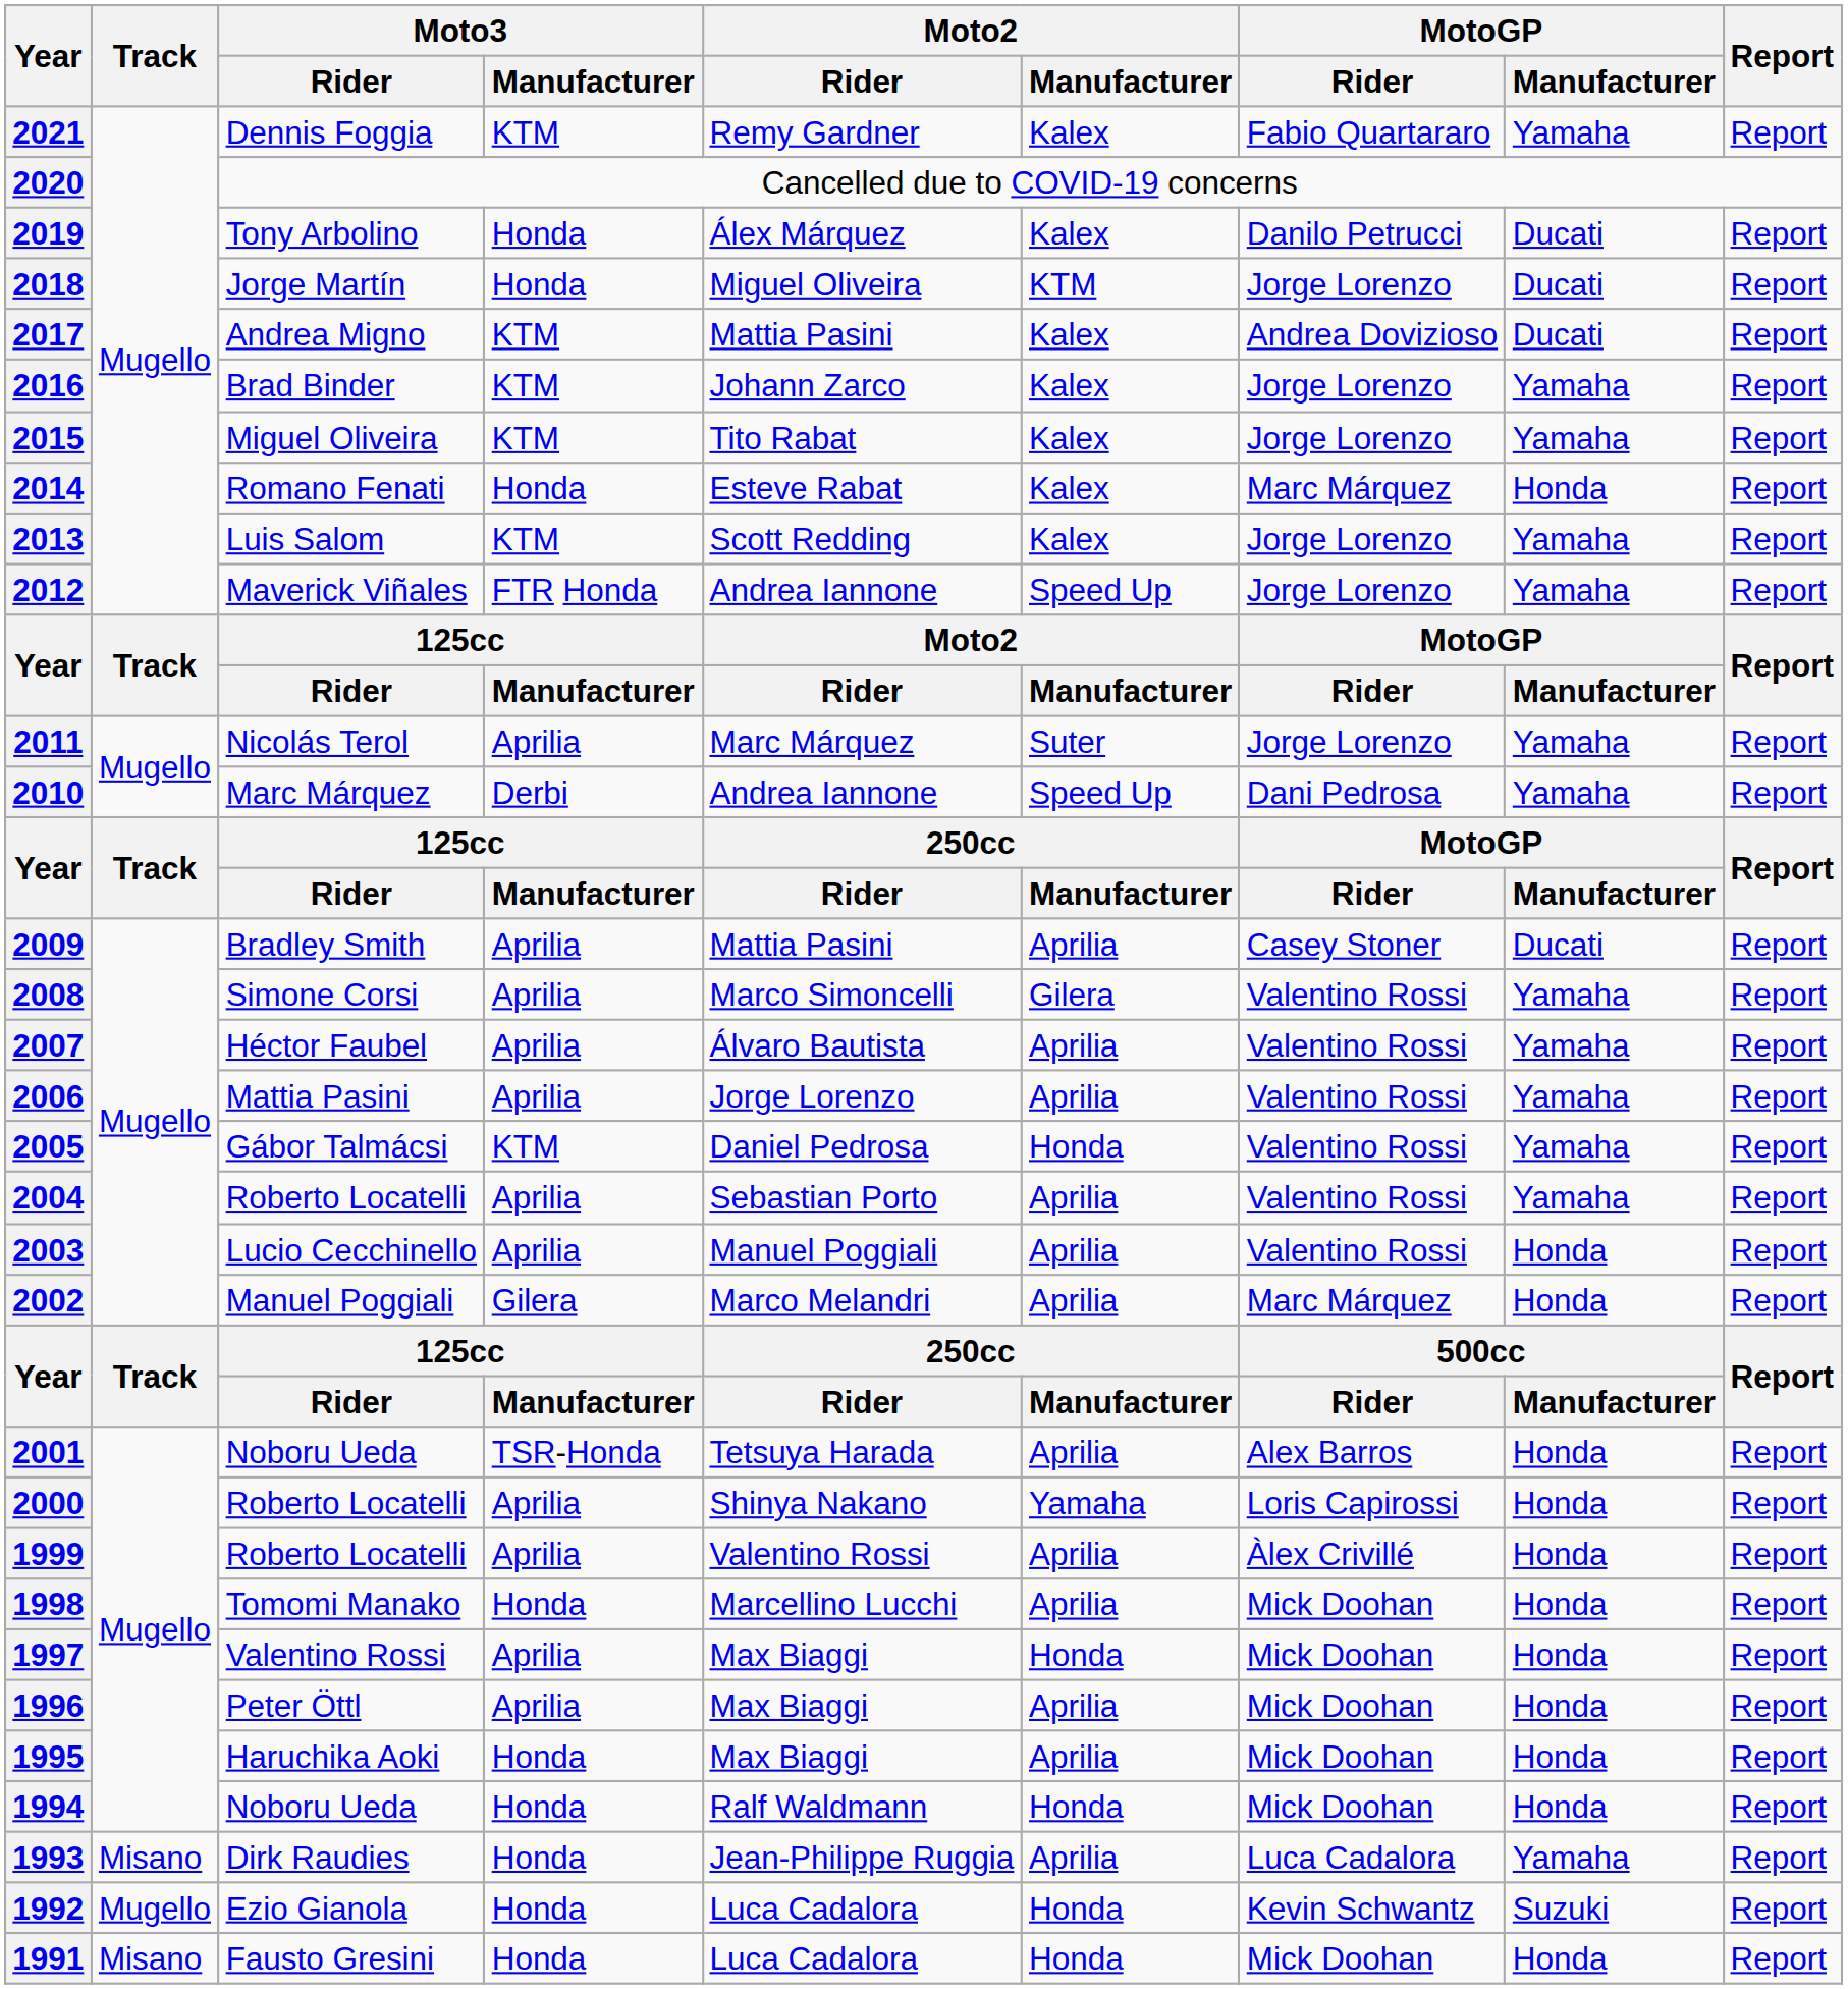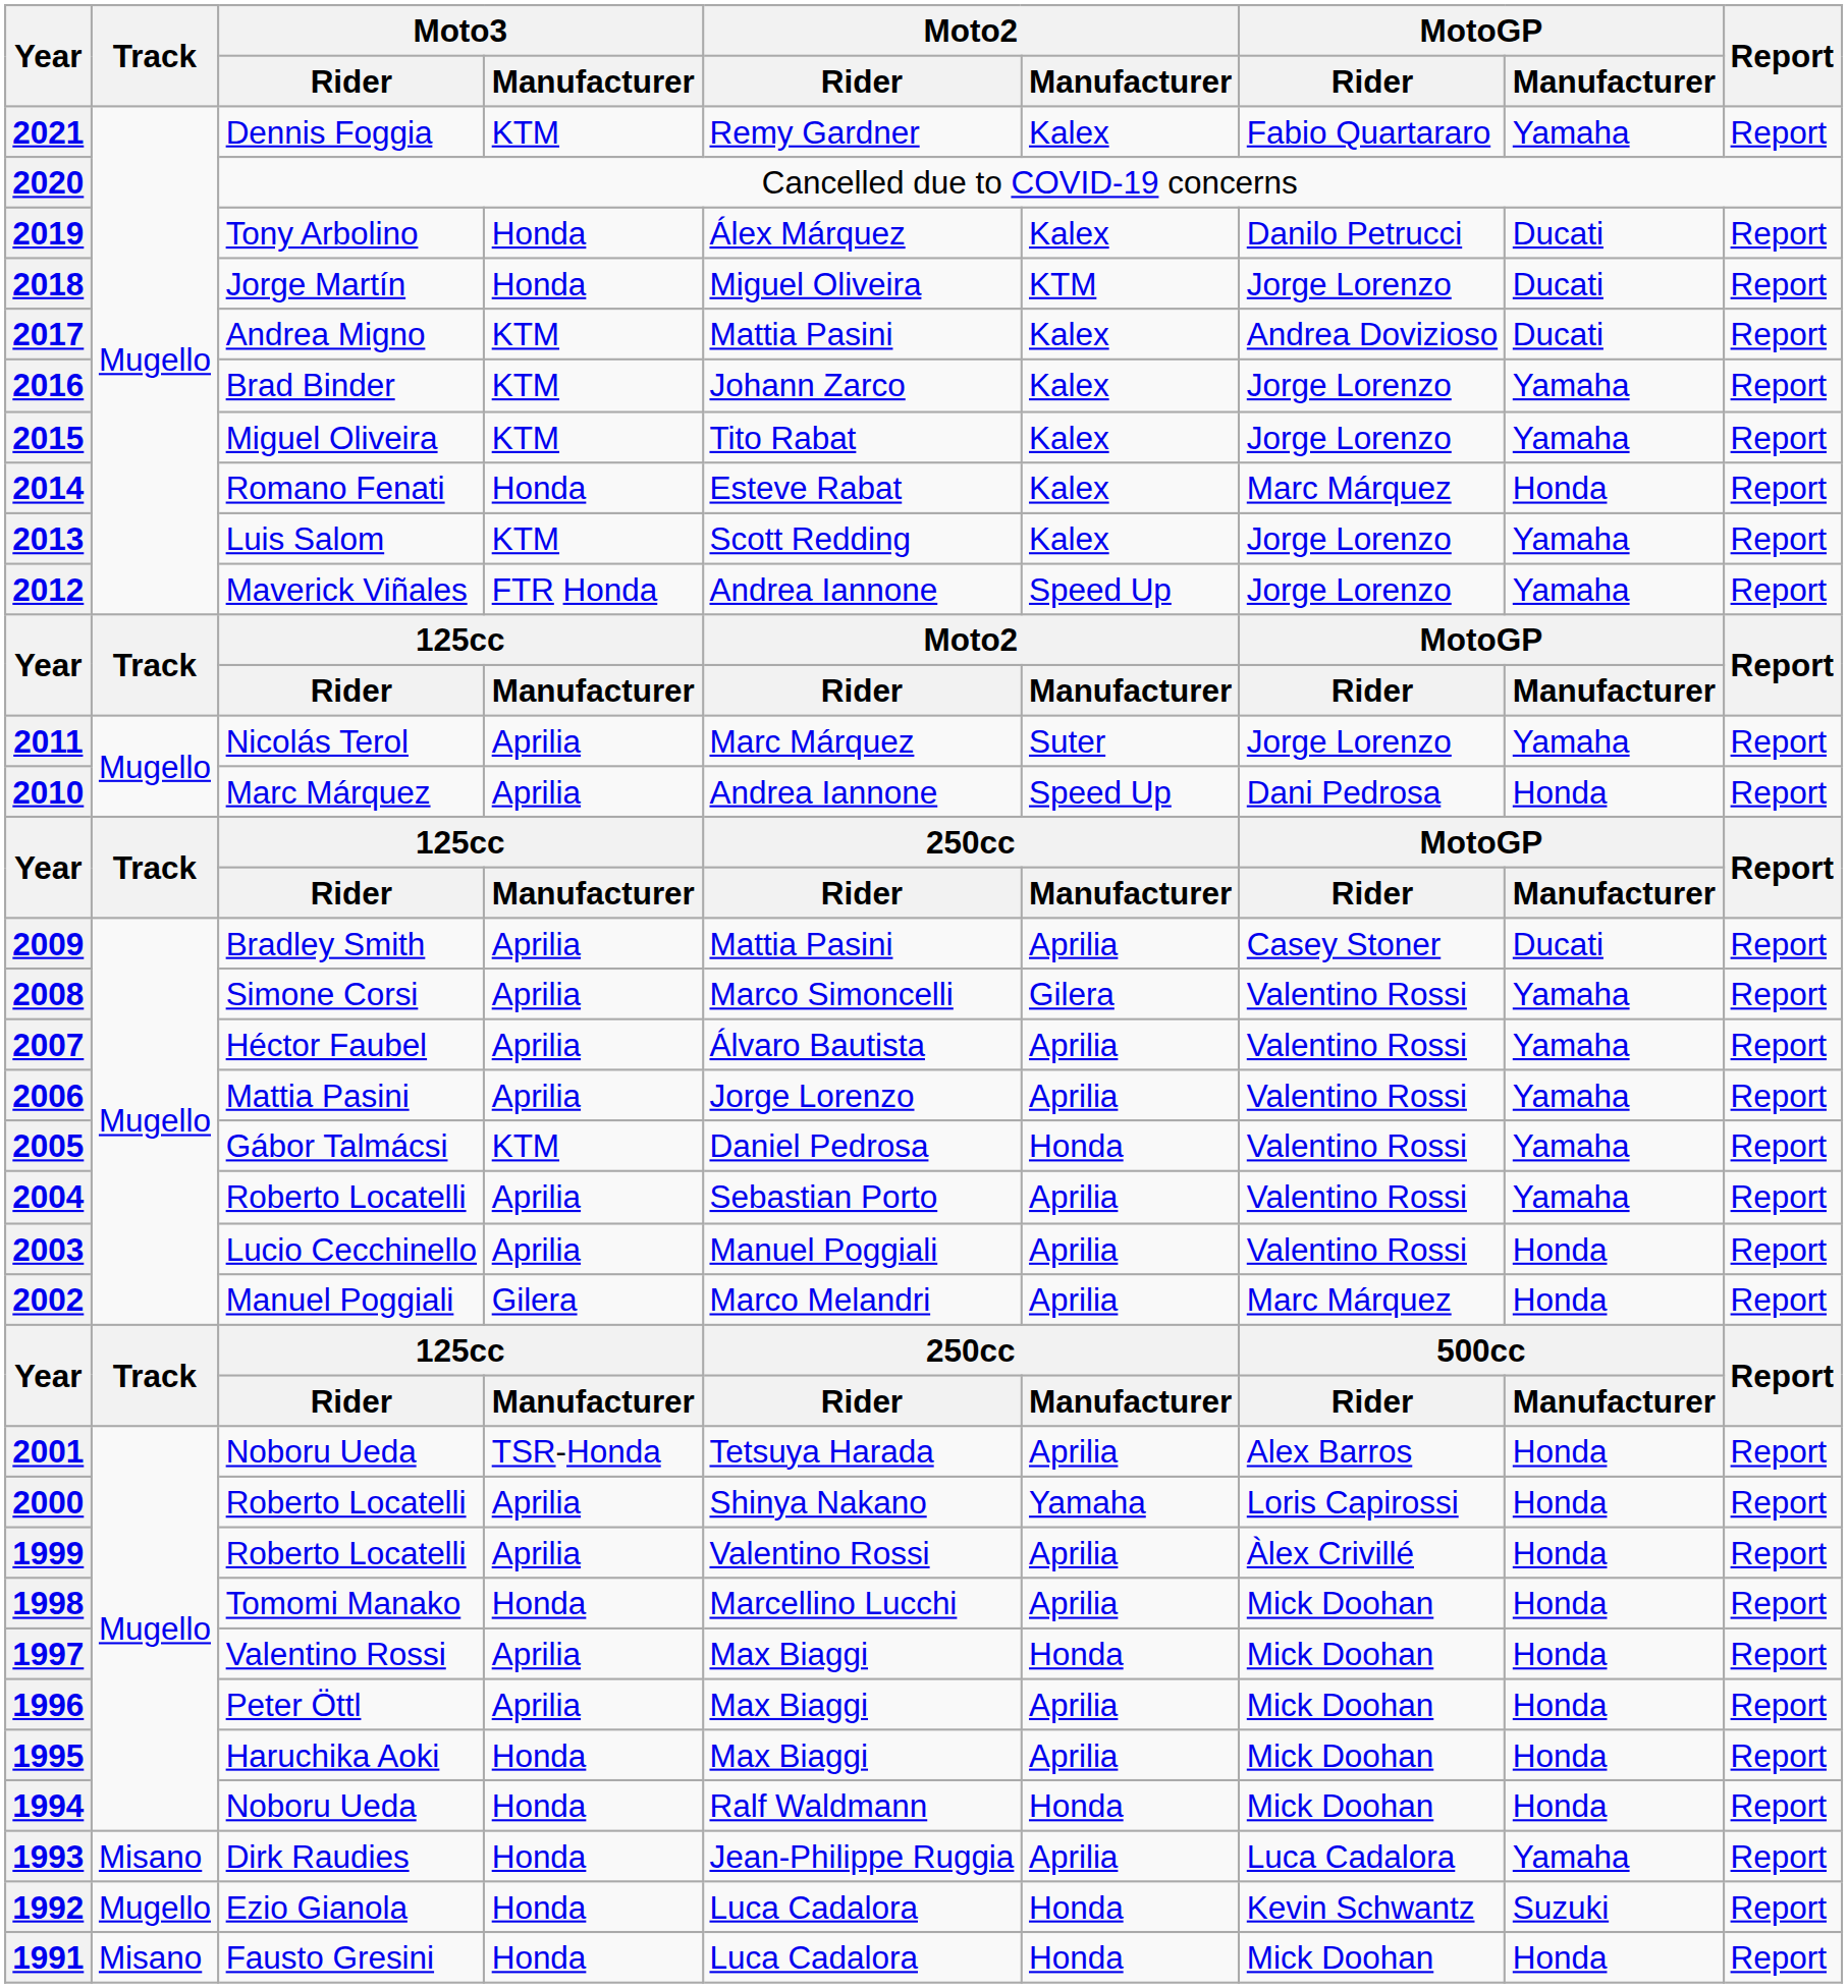2010 | Moto3 / Manufacturer: Derbi -> Aprilia
2010 | MotoGP / Manufacturer: Yamaha -> Honda
